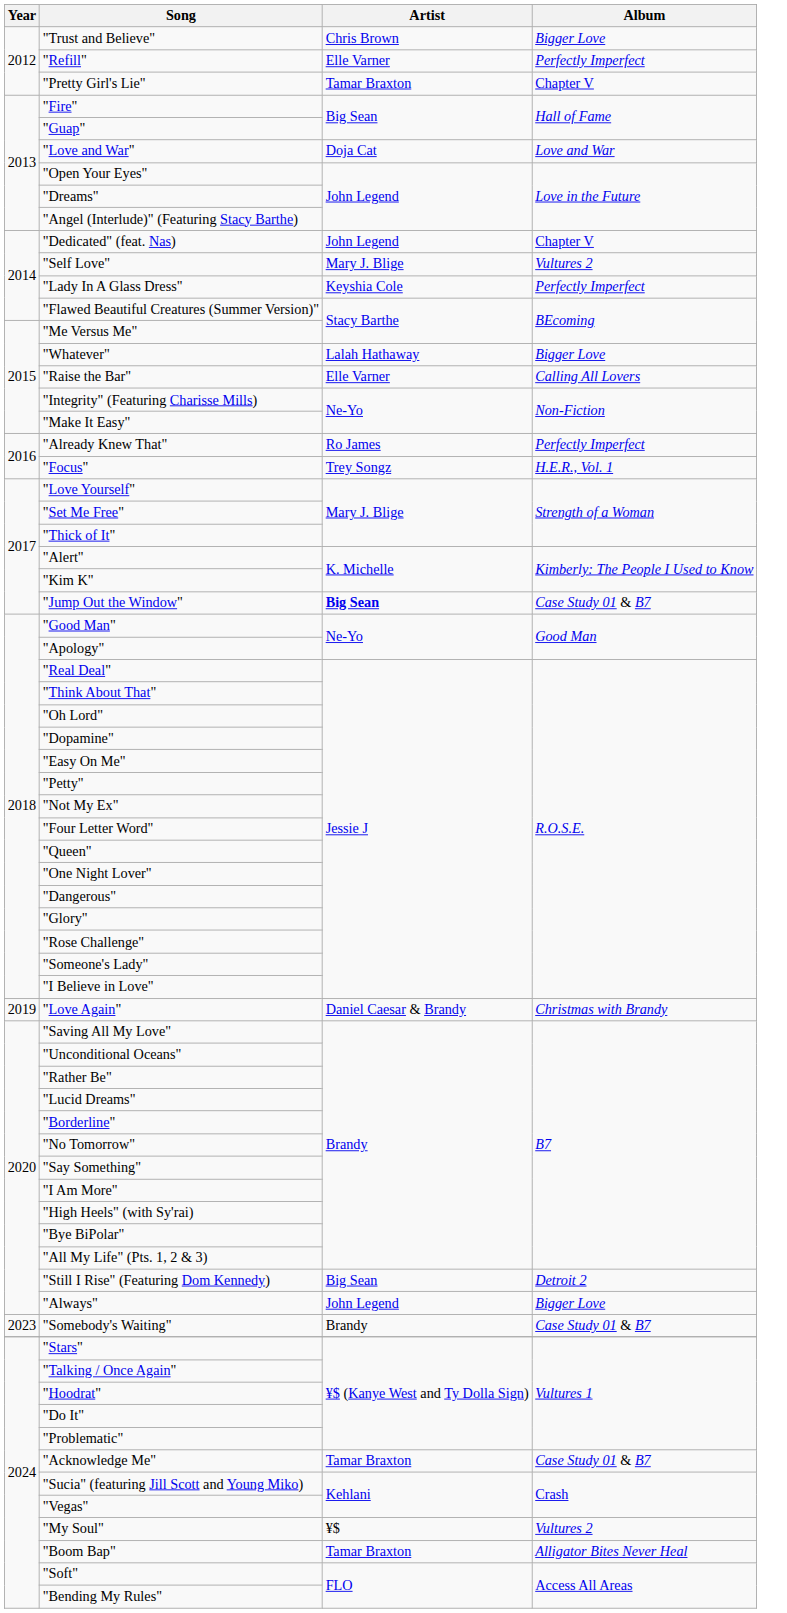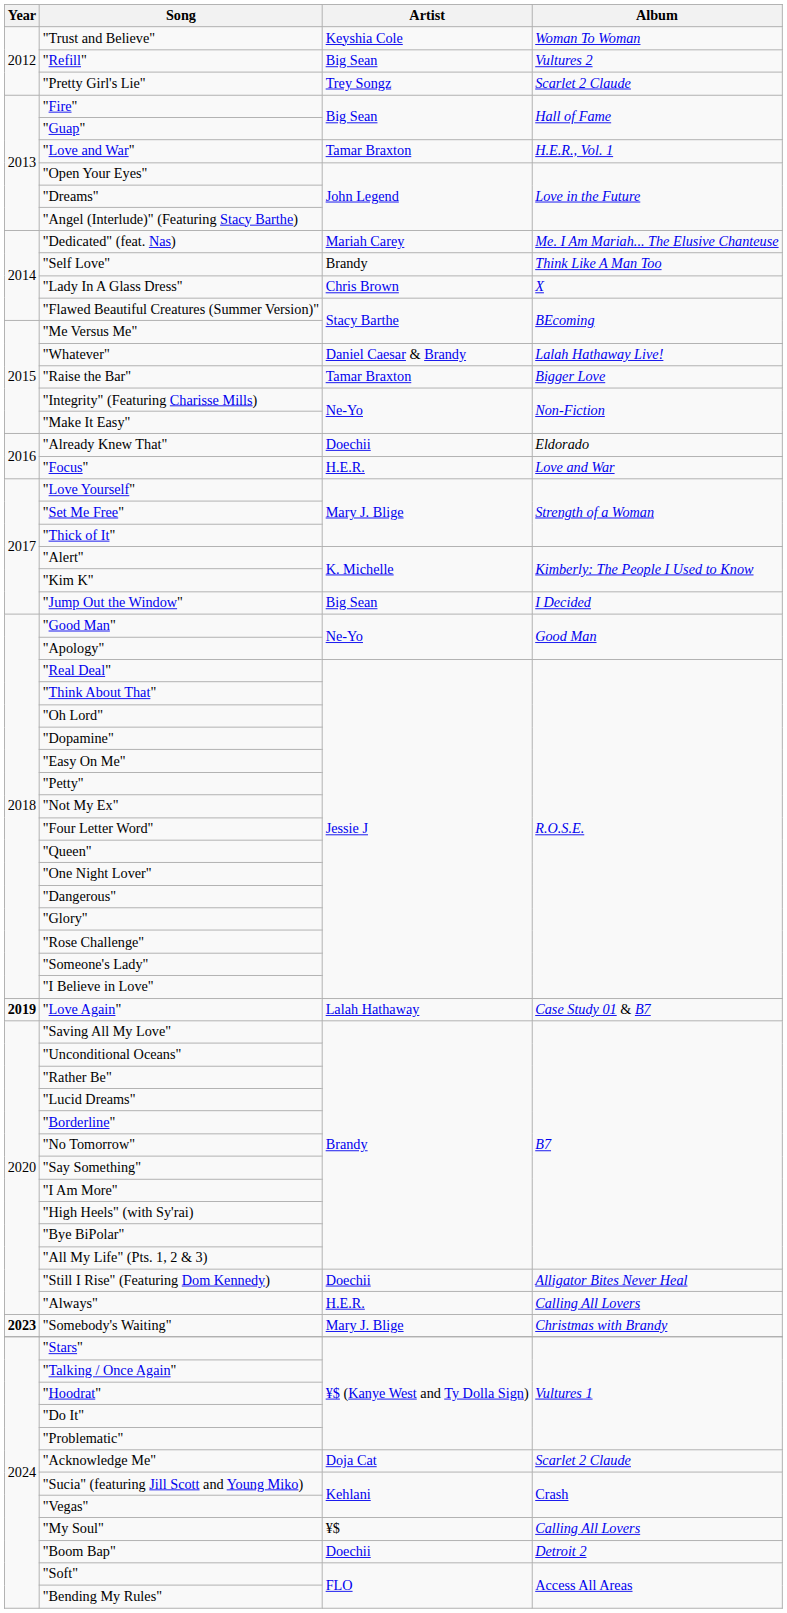"Trust and Believe" | Artist: Chris Brown -> Keyshia Cole
"Trust and Believe" | Album: Bigger Love -> Woman To Woman
"Refill" | Artist: Elle Varner -> Big Sean
"Refill" | Album: Perfectly Imperfect -> Vultures 2
"Pretty Girl's Lie" | Artist: Tamar Braxton -> Trey Songz
"Pretty Girl's Lie" | Album: Chapter V -> Scarlet 2 Claude
"Love and War" | Artist: Doja Cat -> Tamar Braxton
"Love and War" | Album: Love and War -> H.E.R., Vol. 1
"Dedicated" (feat. Nas) | Artist: John Legend -> Mariah Carey
"Dedicated" (feat. Nas) | Album: Chapter V -> Me. I Am Mariah... The Elusive Chanteuse
"Self Love" | Artist: Mary J. Blige -> Brandy
"Self Love" | Album: Vultures 2 -> Think Like A Man Too
"Lady In A Glass Dress" | Artist: Keyshia Cole -> Chris Brown
"Lady In A Glass Dress" | Album: Perfectly Imperfect -> X
"Whatever" | Artist: Lalah Hathaway -> Daniel Caesar & Brandy
"Whatever" | Album: Bigger Love -> Lalah Hathaway Live!
"Raise the Bar" | Artist: Elle Varner -> Tamar Braxton
"Raise the Bar" | Album: Calling All Lovers -> Bigger Love
"Already Knew That" | Artist: Ro James -> Doechii
"Already Knew That" | Album: Perfectly Imperfect -> Eldorado
"Focus" | Artist: Trey Songz -> H.E.R.
"Focus" | Album: H.E.R., Vol. 1 -> Love and War
"Jump Out the Window" | Artist: bold -> normal
"Jump Out the Window" | Album: Case Study 01 & B7 -> I Decided
"Love Again" | Year: normal -> bold
"Love Again" | Artist: Daniel Caesar & Brandy -> Lalah Hathaway
"Love Again" | Album: Christmas with Brandy -> Case Study 01 & B7
"Still I Rise" (Featuring Dom Kennedy) | Artist: Big Sean -> Doechii
"Still I Rise" (Featuring Dom Kennedy) | Album: Detroit 2 -> Alligator Bites Never Heal
"Always" | Artist: John Legend -> H.E.R.
"Always" | Album: Bigger Love -> Calling All Lovers
"Somebody's Waiting" | Year: normal -> bold
"Somebody's Waiting" | Artist: Brandy -> Mary J. Blige
"Somebody's Waiting" | Album: Case Study 01 & B7 -> Christmas with Brandy
"Acknowledge Me" | Artist: Tamar Braxton -> Doja Cat
"Acknowledge Me" | Album: Case Study 01 & B7 -> Scarlet 2 Claude
"My Soul" | Album: Vultures 2 -> Calling All Lovers
"Boom Bap" | Artist: Tamar Braxton -> Doechii
"Boom Bap" | Album: Alligator Bites Never Heal -> Detroit 2
